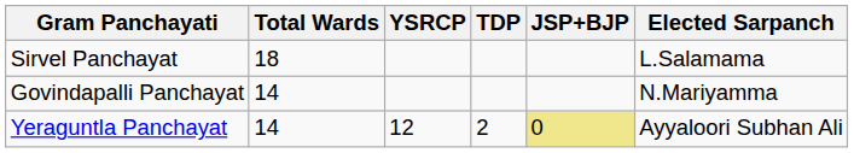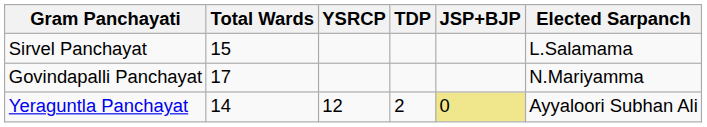Sirvel Panchayat | Total Wards: 18 -> 15
Govindapalli Panchayat | Total Wards: 14 -> 17
